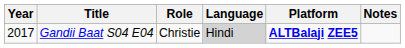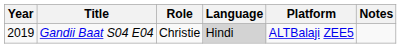Gandii Baat S04 E04 | Year: 2017 -> 2019
Gandii Baat S04 E04 | Platform: bold -> normal
